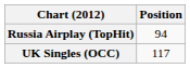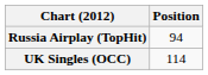UK Singles (OCC) | Position: 117 -> 114
